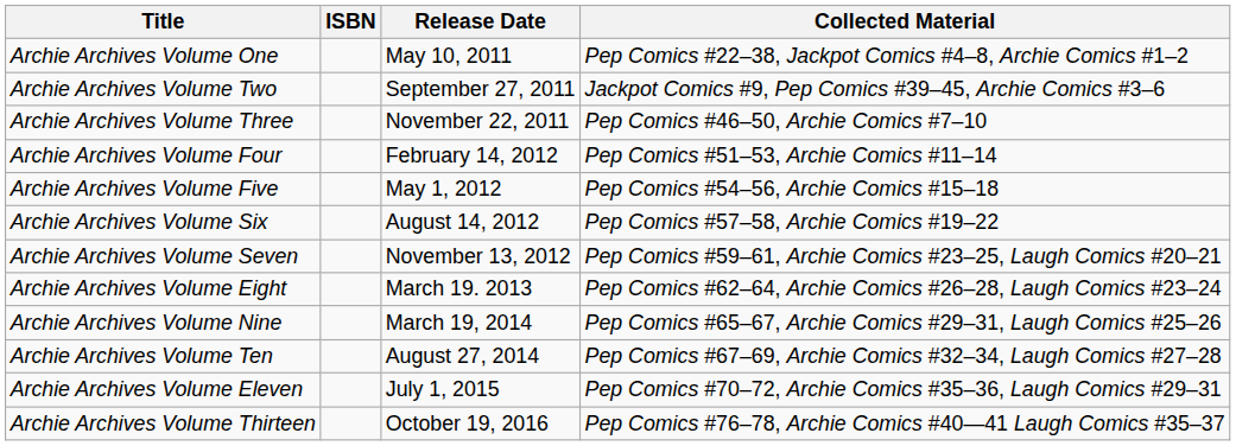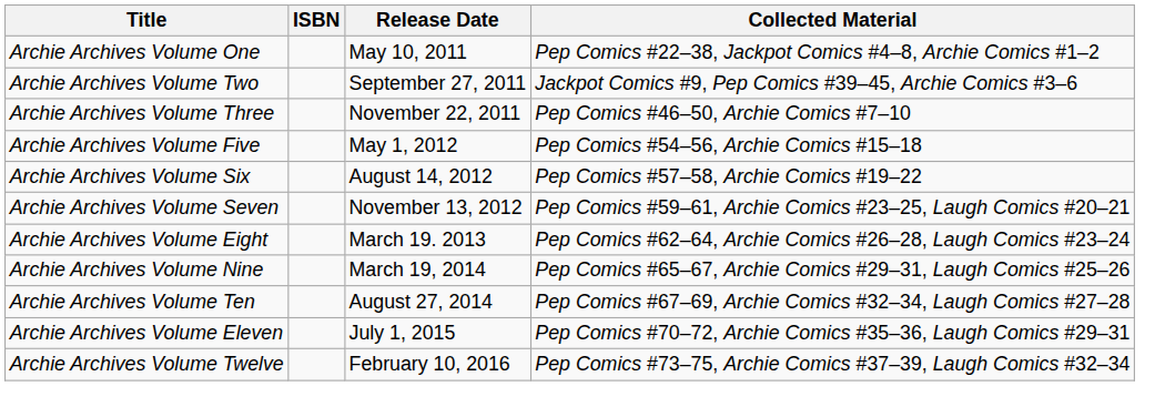- row: Archie Archives Volume Four | February 14, 2012 | Pep Comics #51–53, Archie Comics #11–14
+ row: Archie Archives Volume Twelve | February 10, 2016 | Pep Comics #73–75, Archie Comics #37–39, Laugh Comics #32–34
- row: Archie Archives Volume Thirteen | October 19, 2016 | Pep Comics #76–78, Archie Comics #40—41 Laugh Comics #35–37
